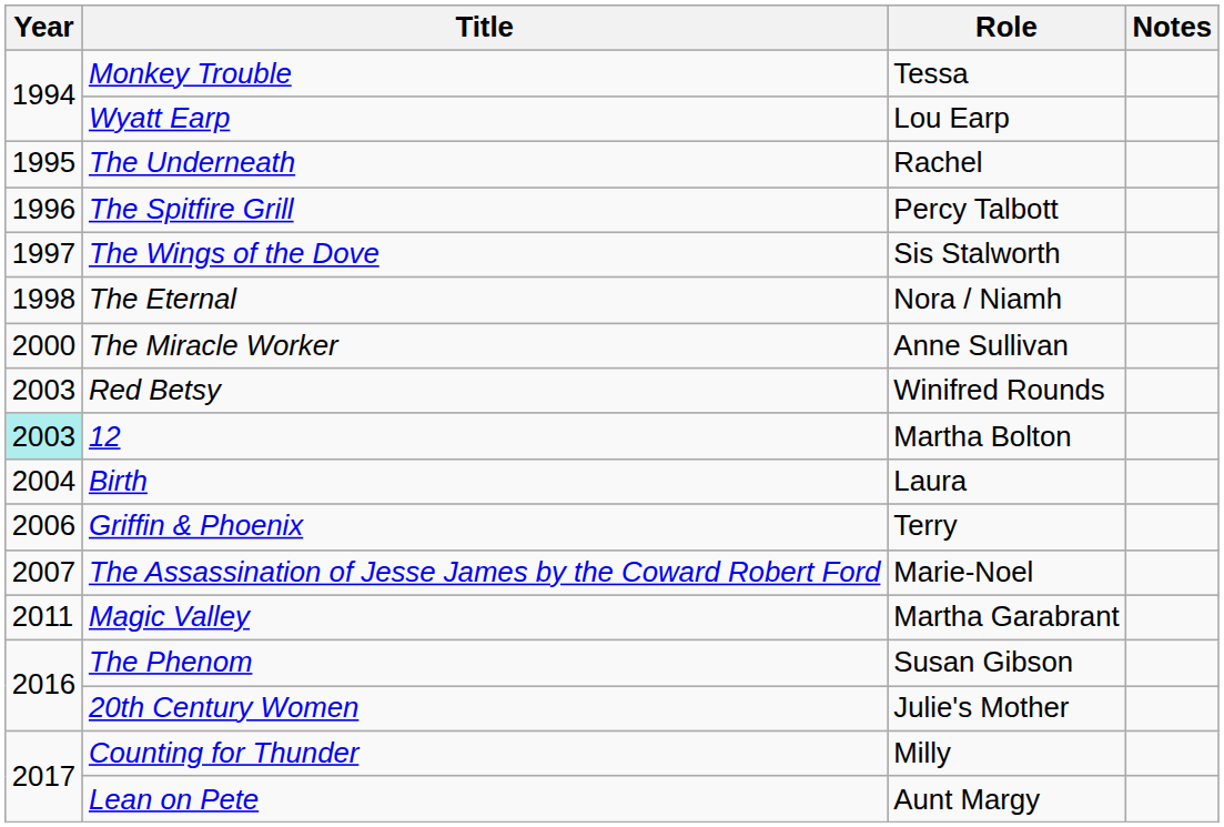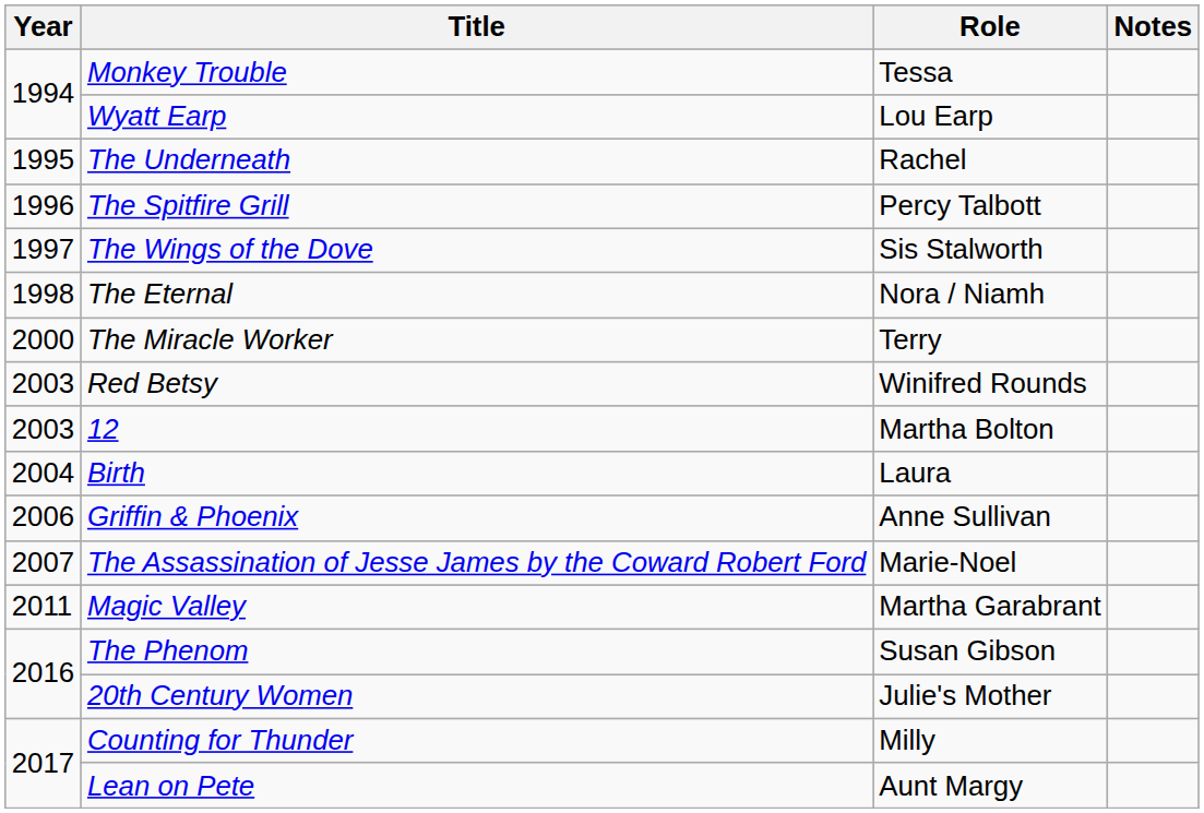The Miracle Worker | Role: Anne Sullivan -> Terry
12 | Year: paleturquoise background -> no background
Griffin & Phoenix | Role: Terry -> Anne Sullivan
